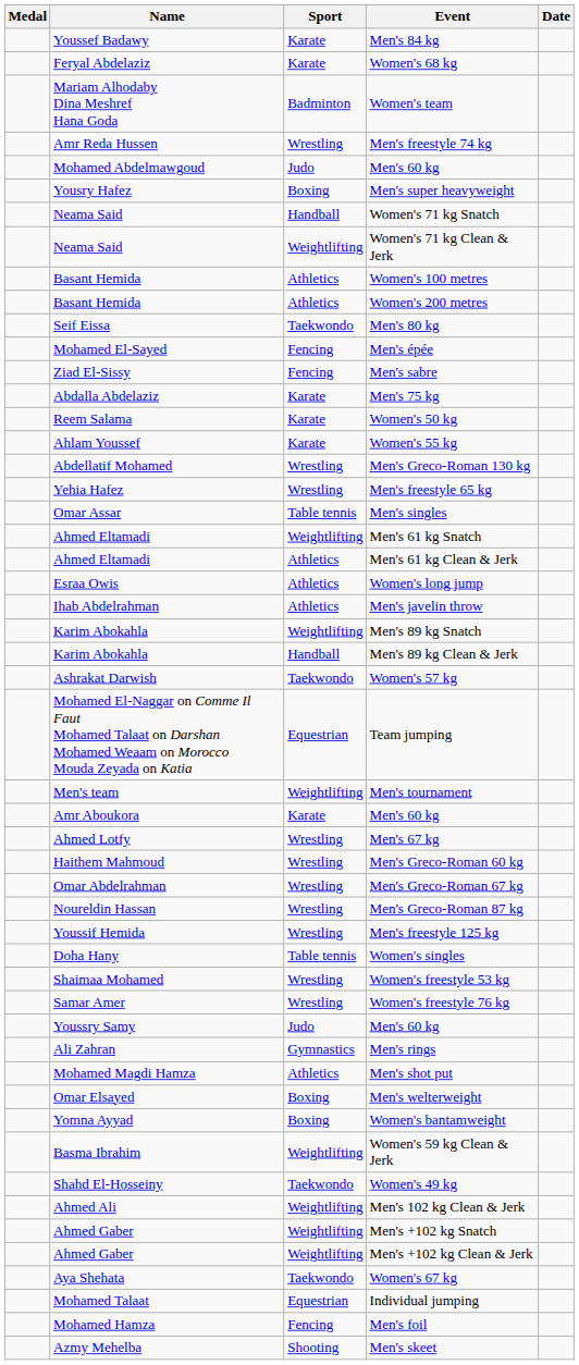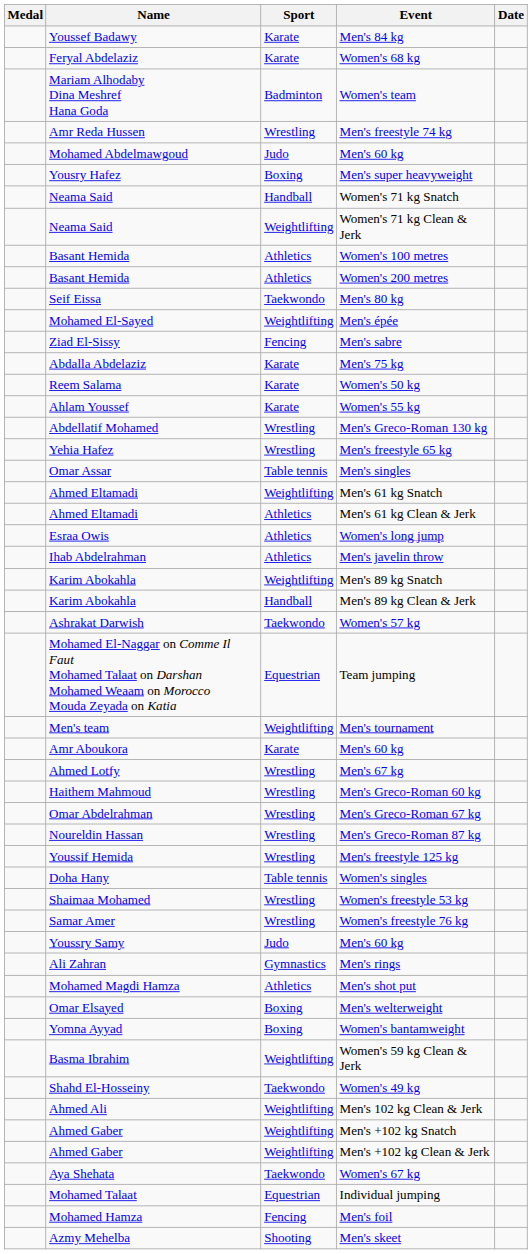Men's épée | Sport: Fencing -> Weightlifting
